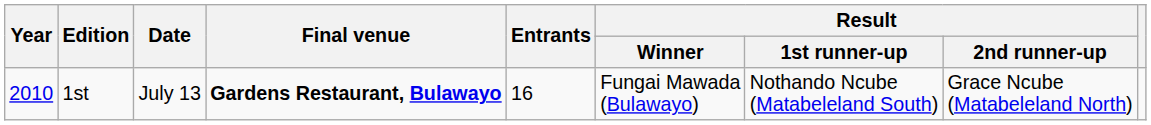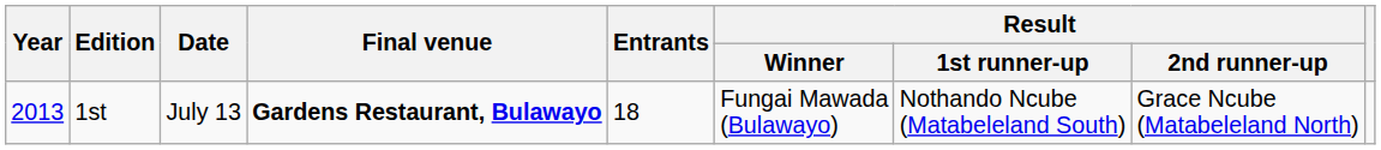1st | Year: 2010 -> 2013
1st | Entrants: 16 -> 18
